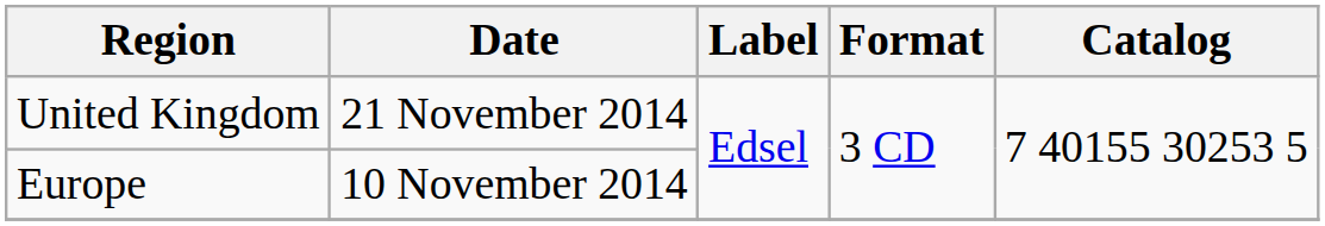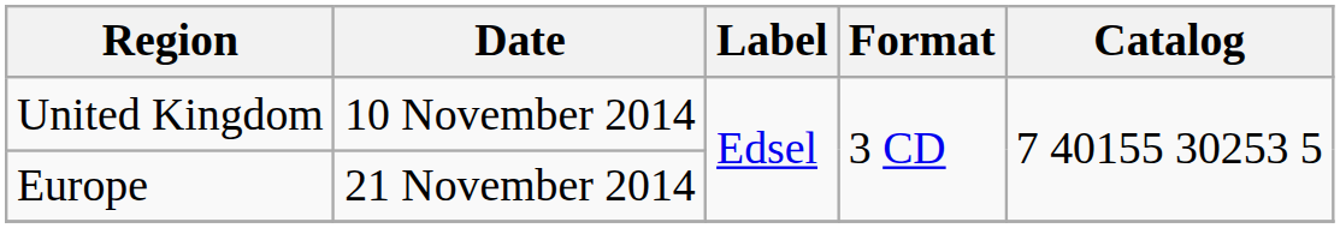United Kingdom | Date: 21 November 2014 -> 10 November 2014
Europe | Date: 10 November 2014 -> 21 November 2014
